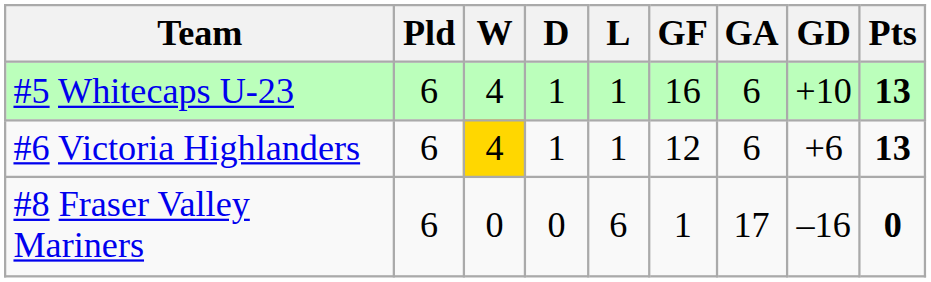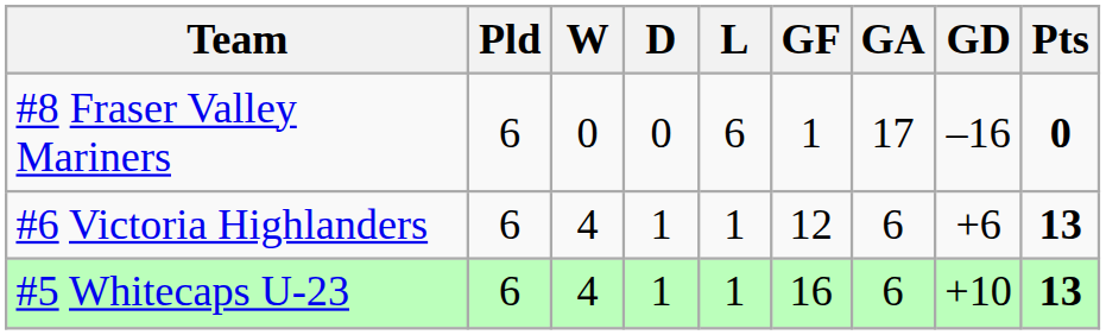rows swapped: #5 Whitecaps U-23 <-> #8 Fraser Valley Mariners
#6 Victoria Highlanders | W: gold background -> no background
